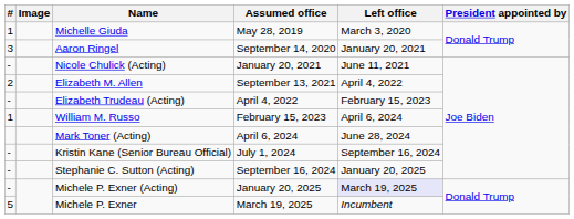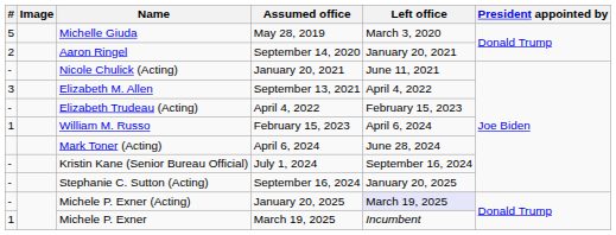Michelle Giuda | #: 1 -> 5
Aaron Ringel | #: 3 -> 2
Elizabeth M. Allen | #: 2 -> 3
Michele P. Exner | #: 5 -> 1
